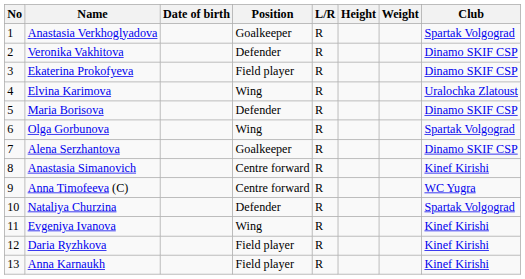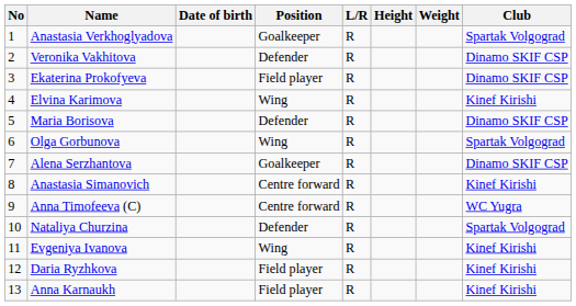Elvina Karimova | Club: Uralochka Zlatoust -> Kinef Kirishi
